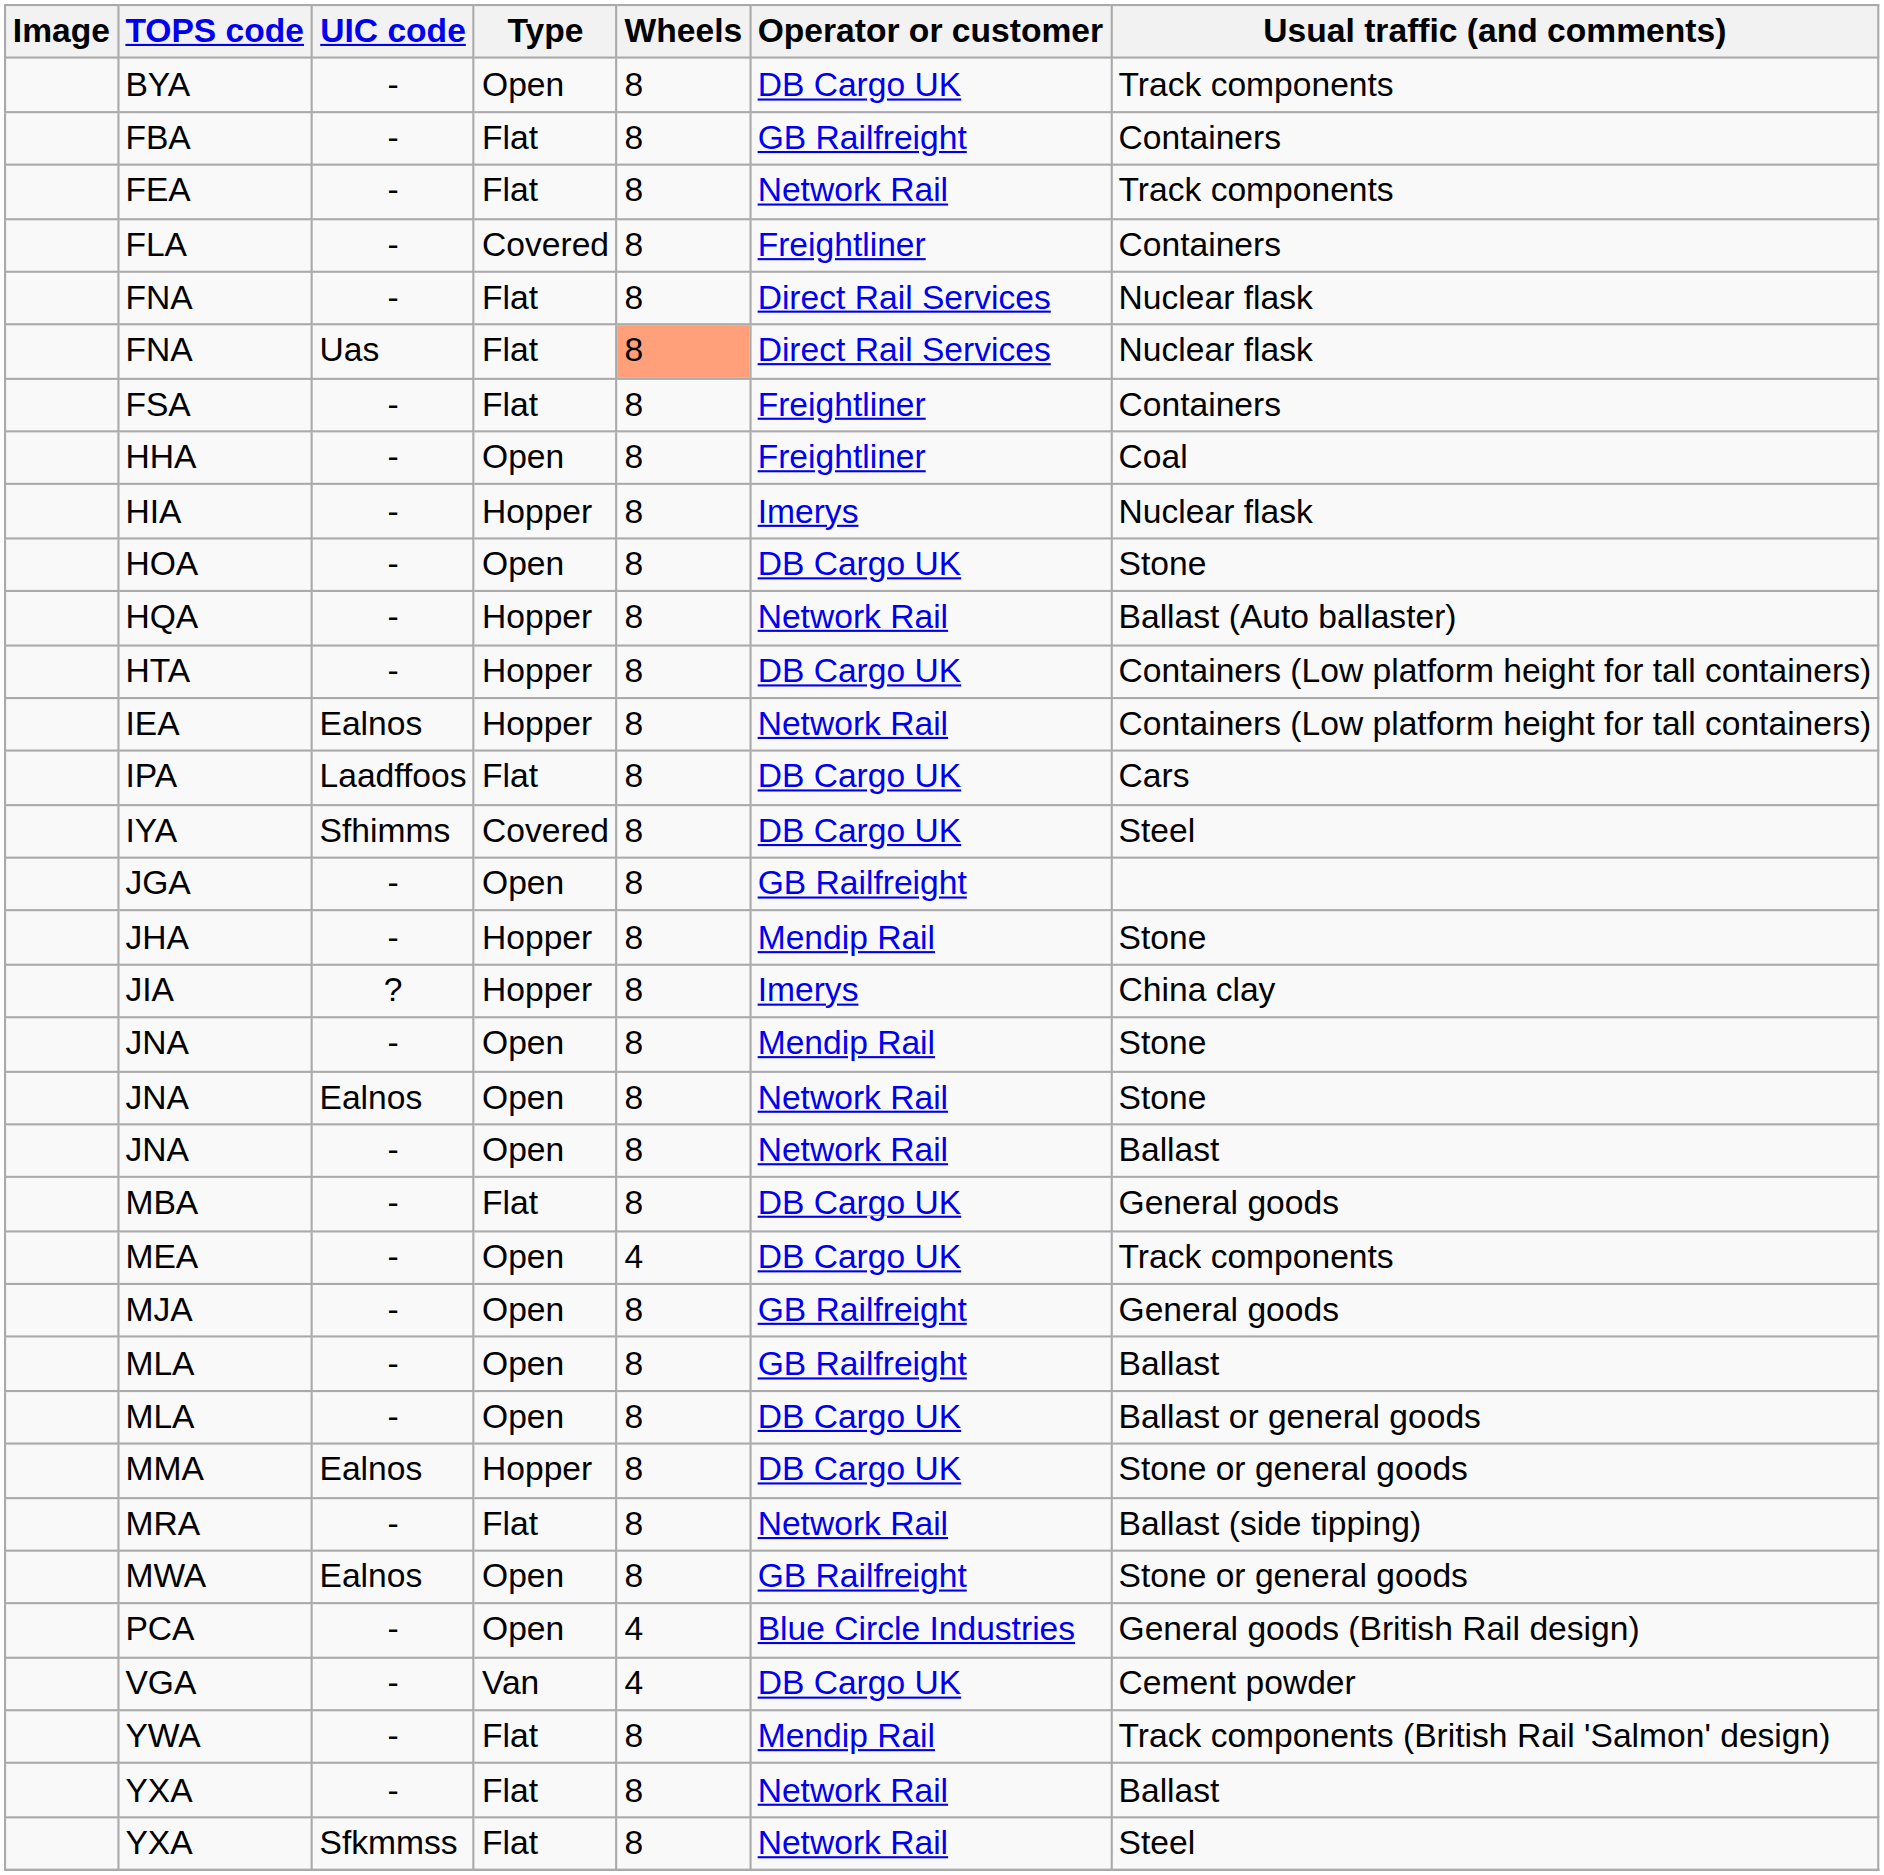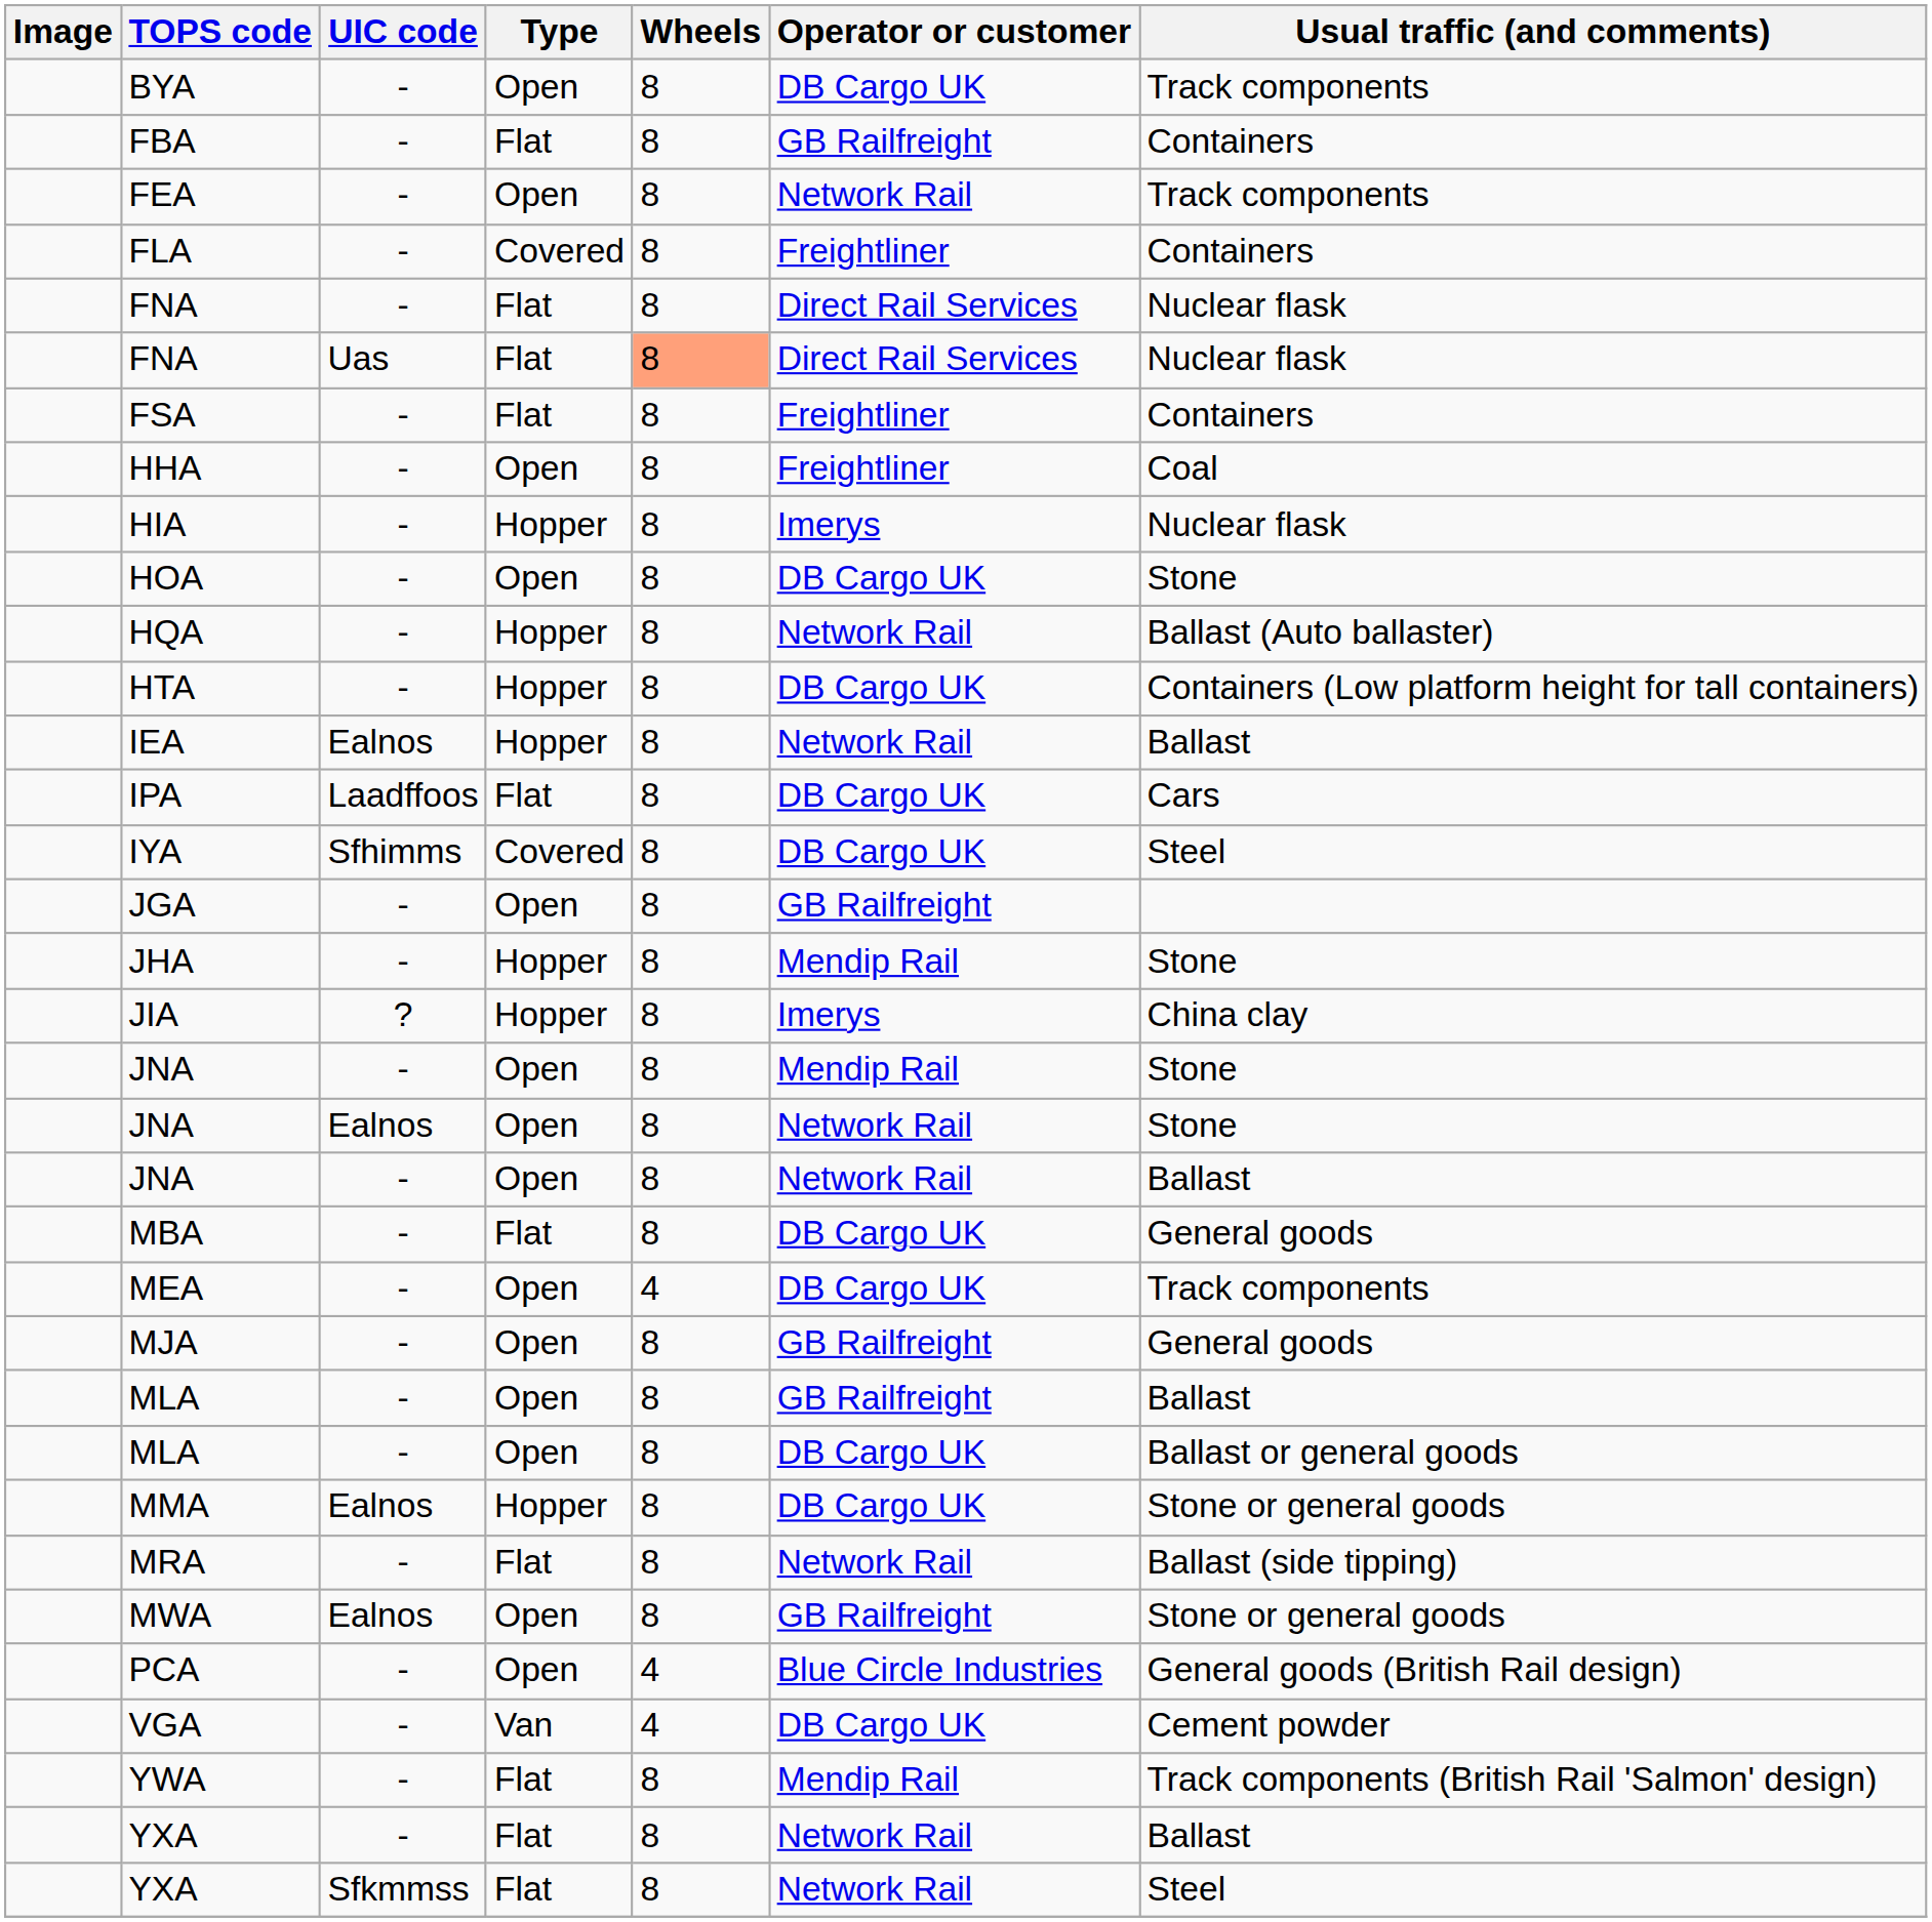FEA | Type: Flat -> Open
IEA | Usual traffic (and comments): Containers (Low platform height for tall containers) -> Ballast
